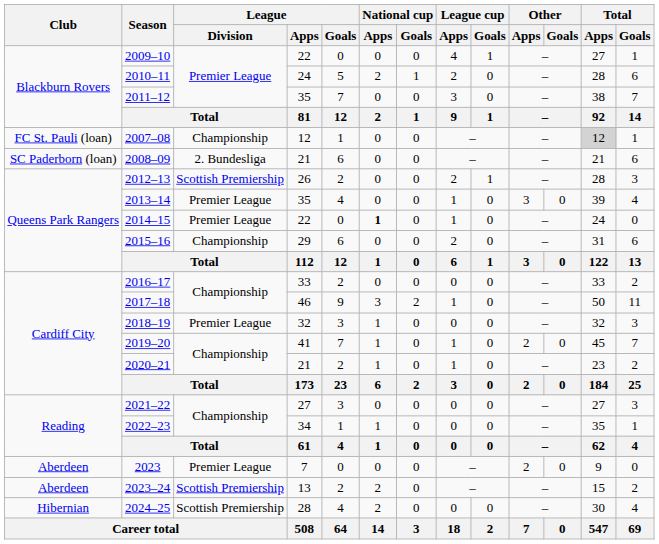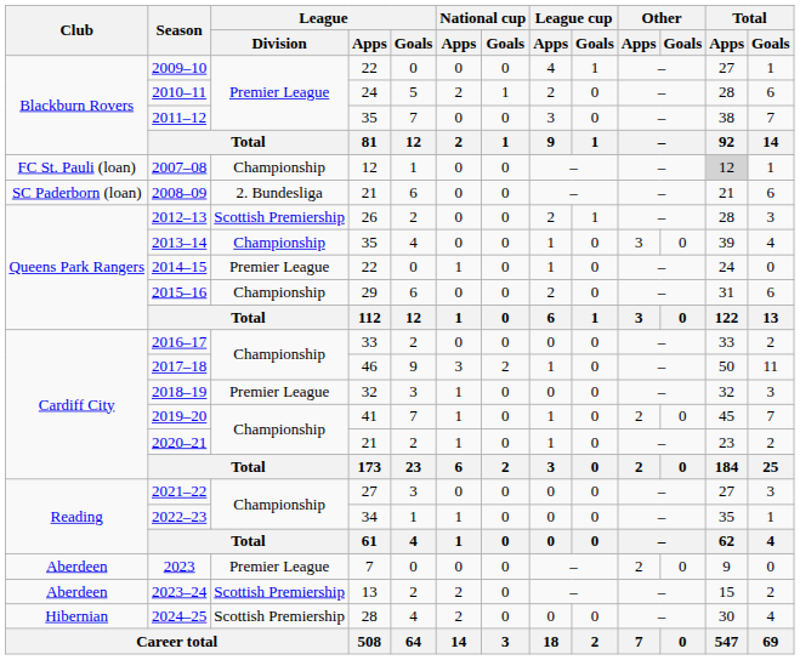2013–14 | League / Division: Premier League -> Championship
2014–15 | National cup / Apps: bold -> normal
